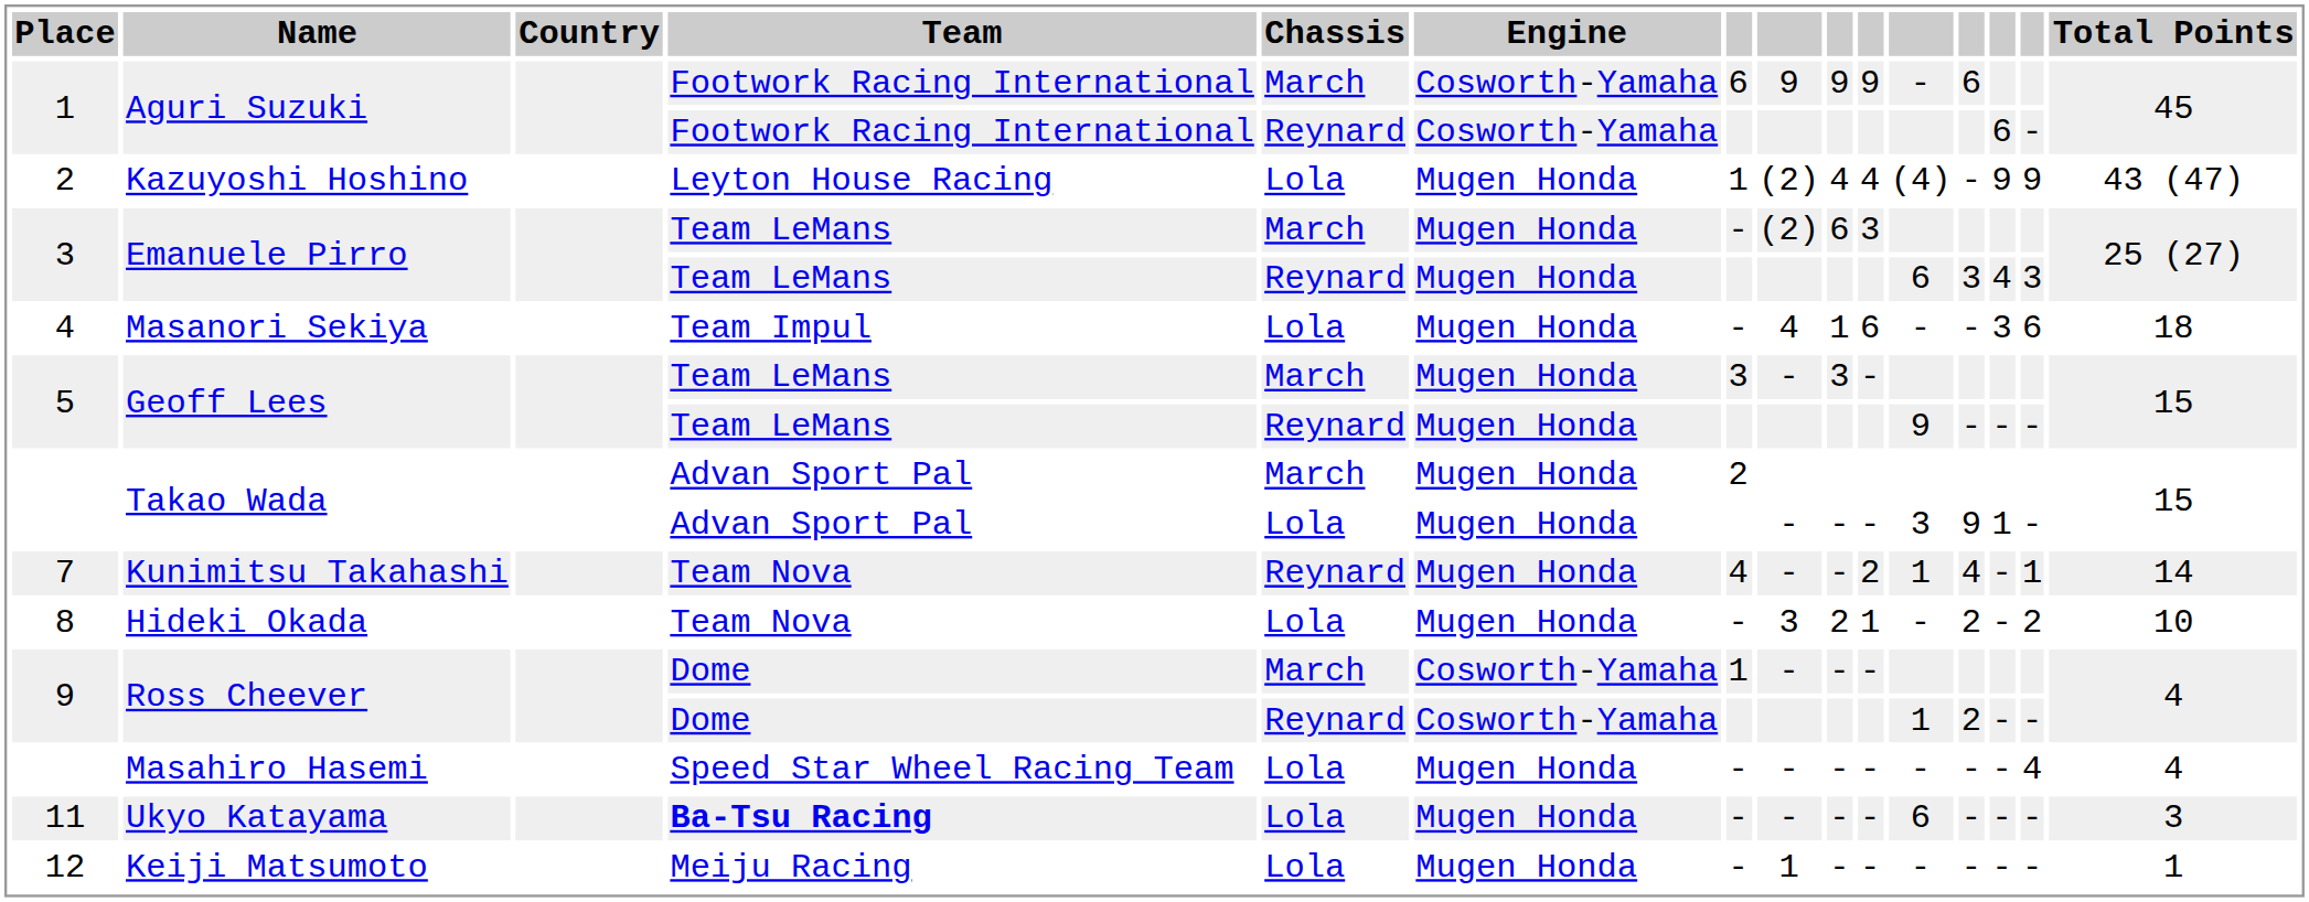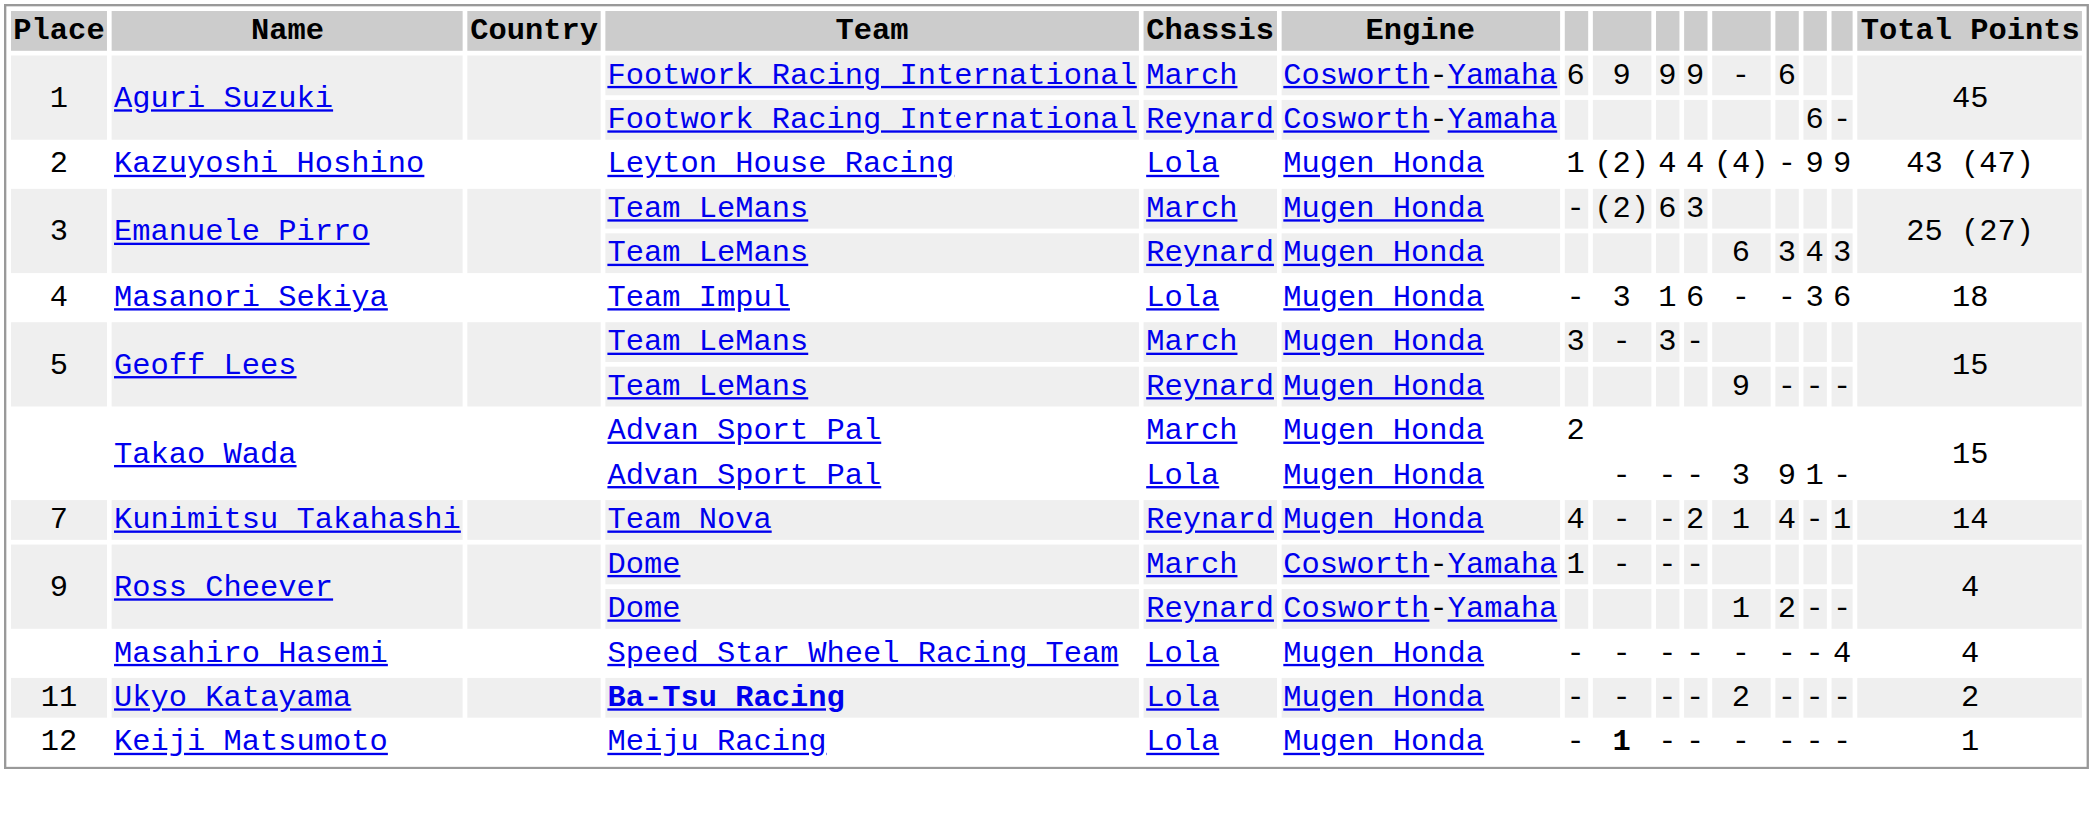Masanori Sekiya | column 8: 4 -> 3
- row: 8 | Hideki Okada | Team Nova | Lola | Mugen Honda | - | 3 | 2 | 1 | - | 2 | - | 2 | 10
Ukyo Katayama | column 11: 6 -> 2
Ukyo Katayama | Total Points: 3 -> 2
Keiji Matsumoto | column 8: normal -> bold
